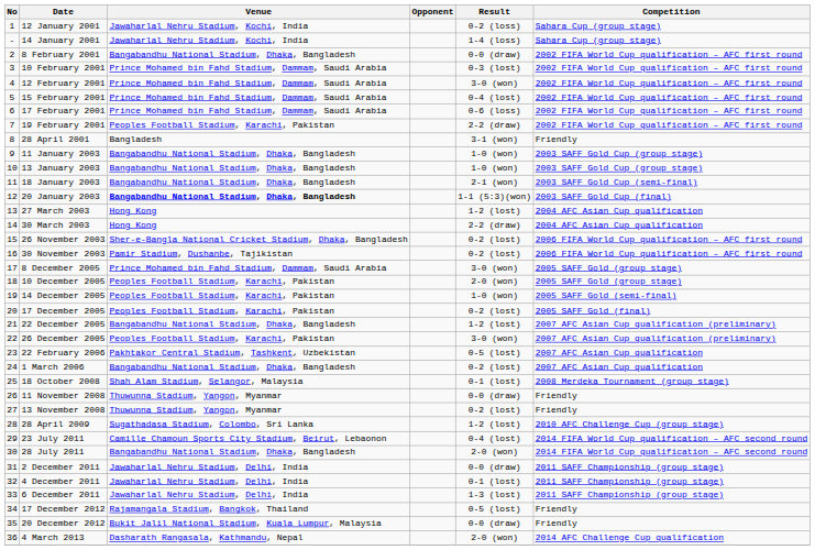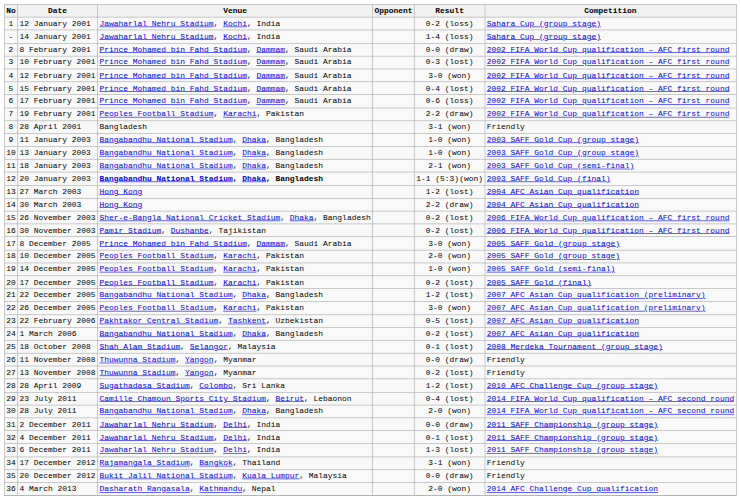8 February 2001 | Venue: Bangabandhu National Stadium, Dhaka, Bangladesh -> Prince Mohamed bin Fahd Stadium, Dammam, Saudi Arabia
17 December 2012 | Result: 0-5 (lost) -> 3-1 (won)
